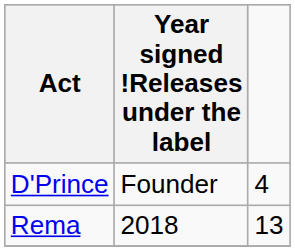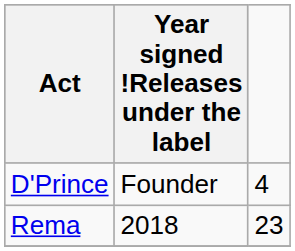Rema | column 3: 13 -> 23
